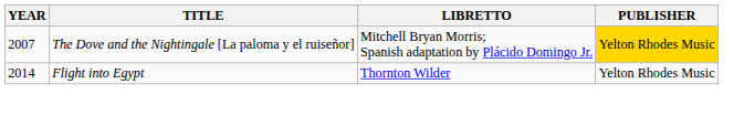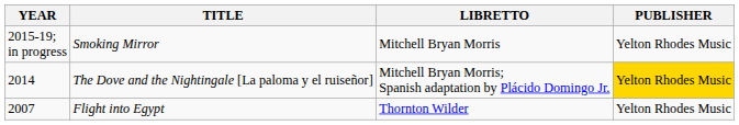+ row: 2015-19; in progress | Smoking Mirror | Mitchell Bryan Morris | Yelton Rhodes Music
The Dove and the Nightingale [La paloma y el ruiseñor] | YEAR: 2007 -> 2014
Flight into Egypt | YEAR: 2014 -> 2007
